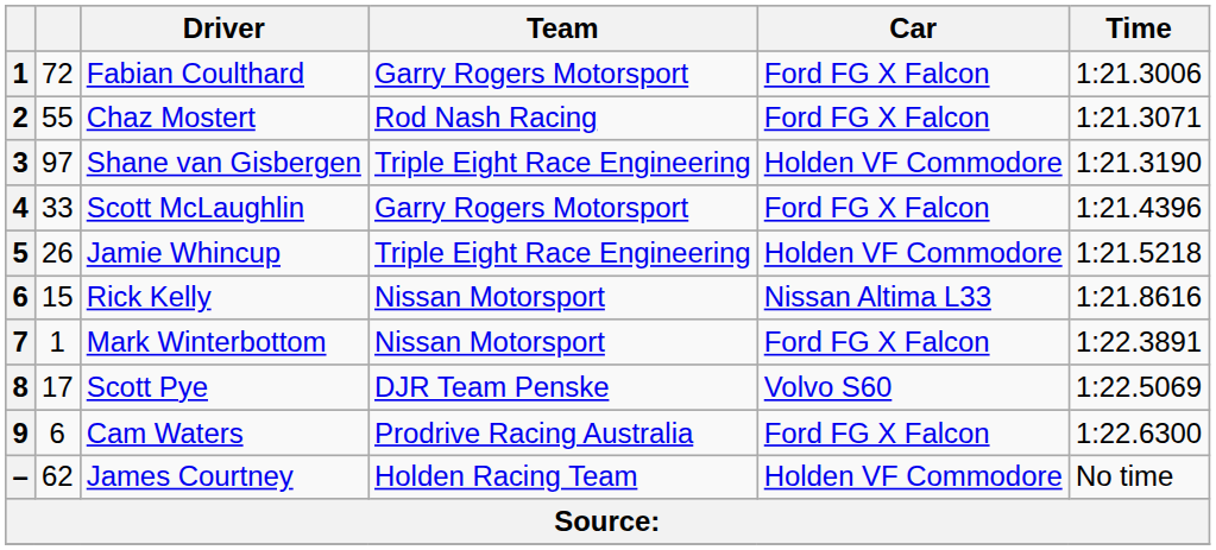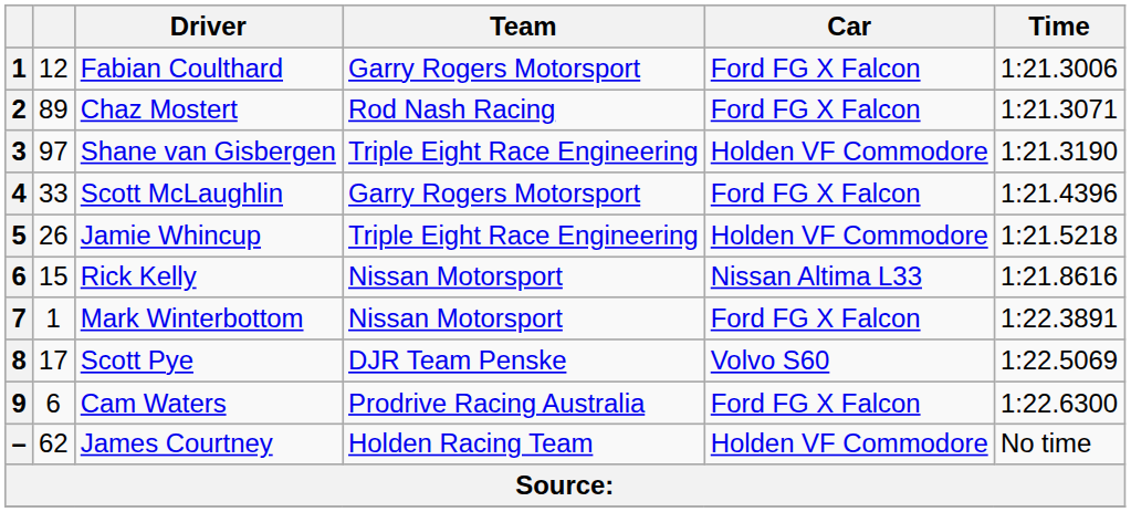Fabian Coulthard | column 2: 72 -> 12
Chaz Mostert | column 2: 55 -> 89
